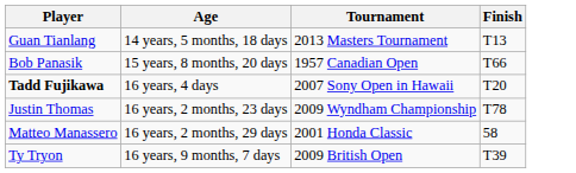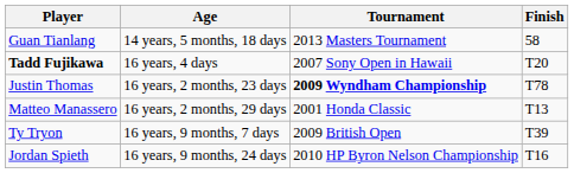Guan Tianlang | Finish: T13 -> 58
- row: Bob Panasik | 15 years, 8 months, 20 days | 1957 Canadian Open | T66
Justin Thomas | Tournament: normal -> bold
Matteo Manassero | Finish: 58 -> T13
+ row: Jordan Spieth | 16 years, 9 months, 24 days | 2010 HP Byron Nelson Championship | T16
